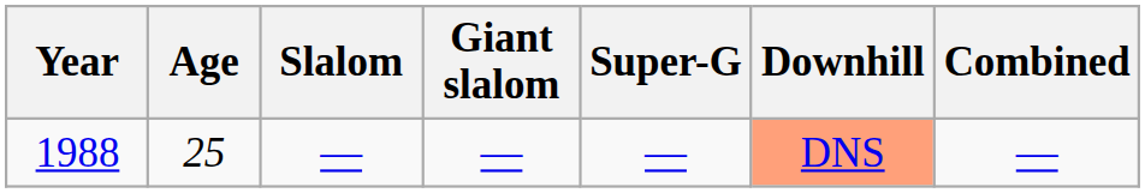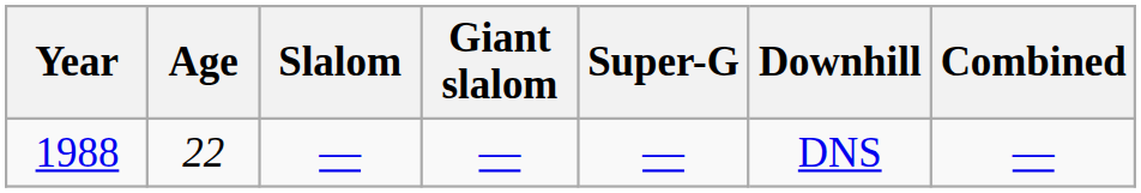1988 | Age: 25 -> 22
1988 | Downhill: lightsalmon background -> no background
